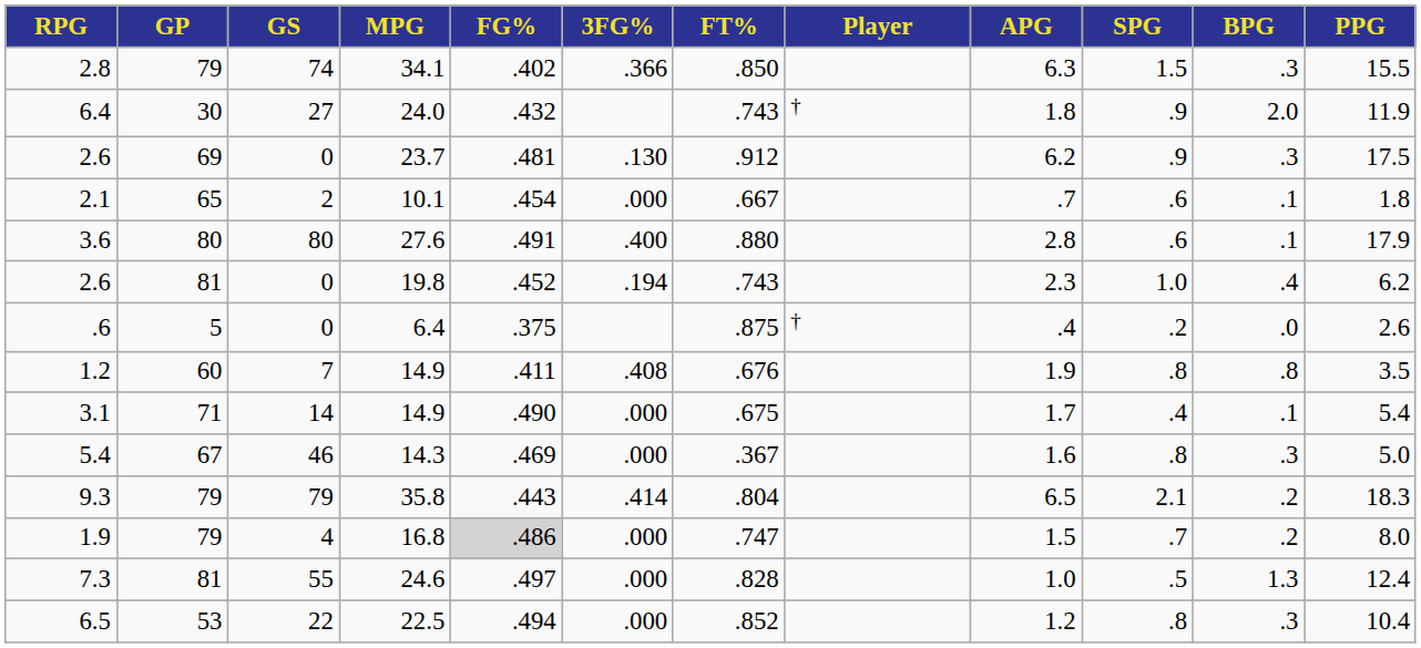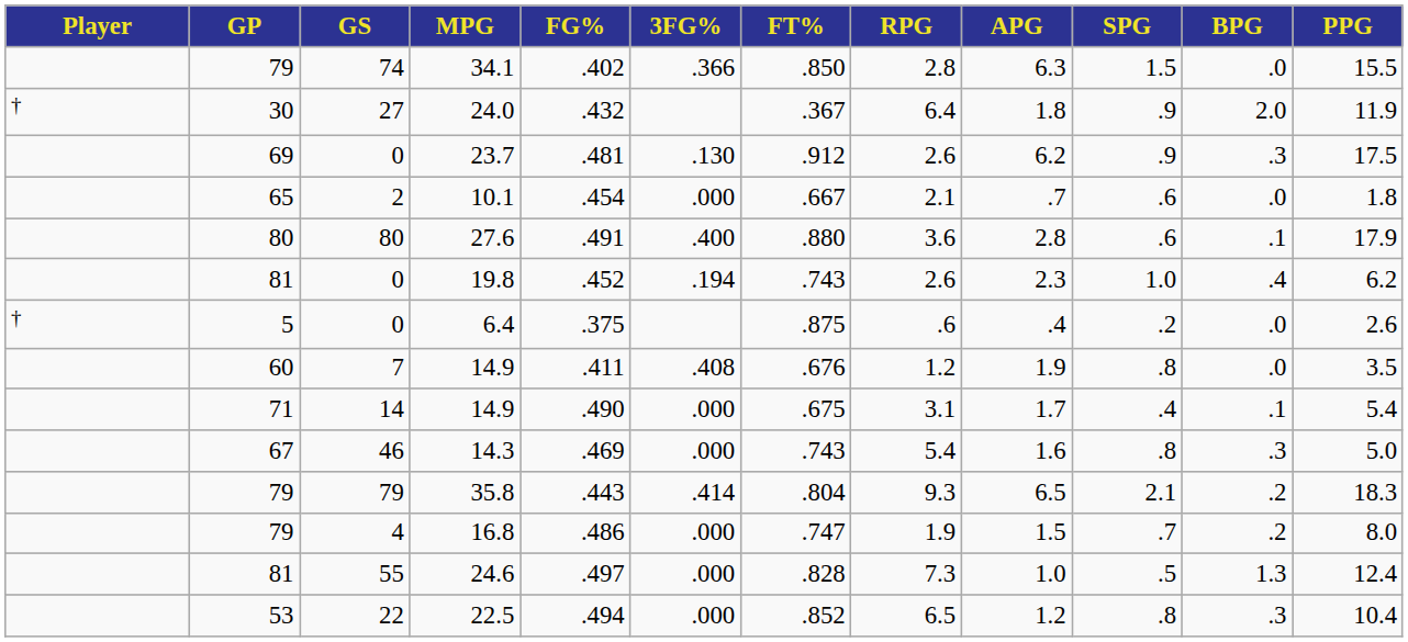columns swapped: Player <-> RPG
34.1 | BPG: .3 -> .0
24.0 | FT%: .743 -> .367
10.1 | BPG: .1 -> .0
7 / 14.9 | BPG: .8 -> .0
14.3 | FT%: .367 -> .743
16.8 | FG%: lightgrey background -> no background
